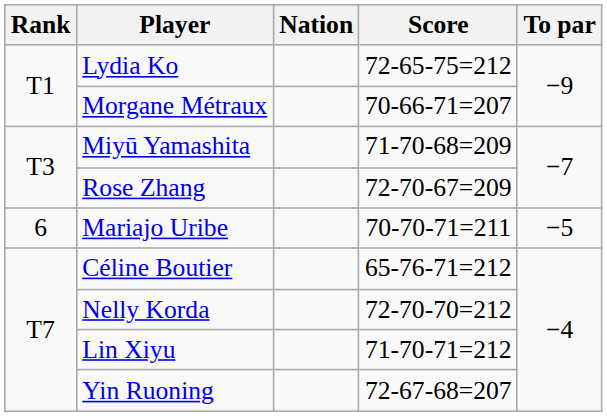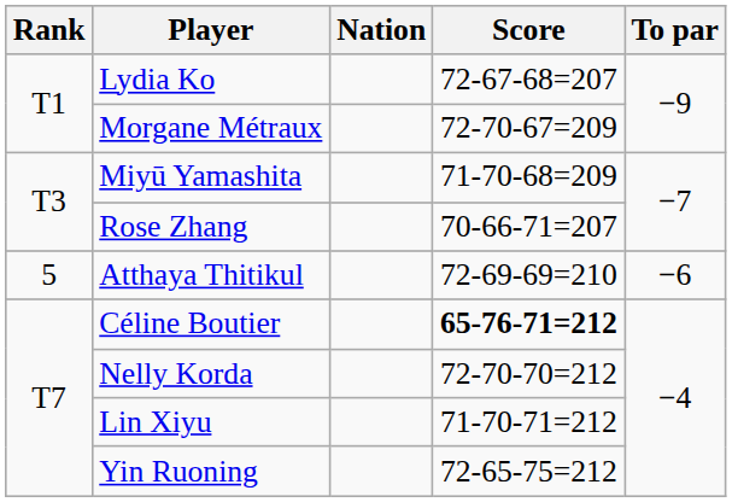Lydia Ko | Score: 72-65-75=212 -> 72-67-68=207
Morgane Métraux | Score: 70-66-71=207 -> 72-70-67=209
Rose Zhang | Score: 72-70-67=209 -> 70-66-71=207
+ row: 5 | Atthaya Thitikul | 72-69-69=210 | −6
- row: 6 | Mariajo Uribe | 70-70-71=211 | −5
Céline Boutier | Score: normal -> bold
Yin Ruoning | Score: 72-67-68=207 -> 72-65-75=212
